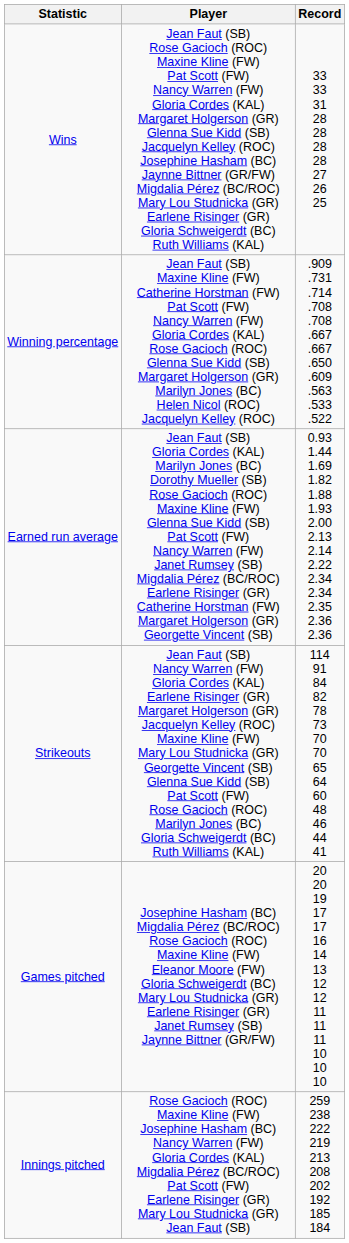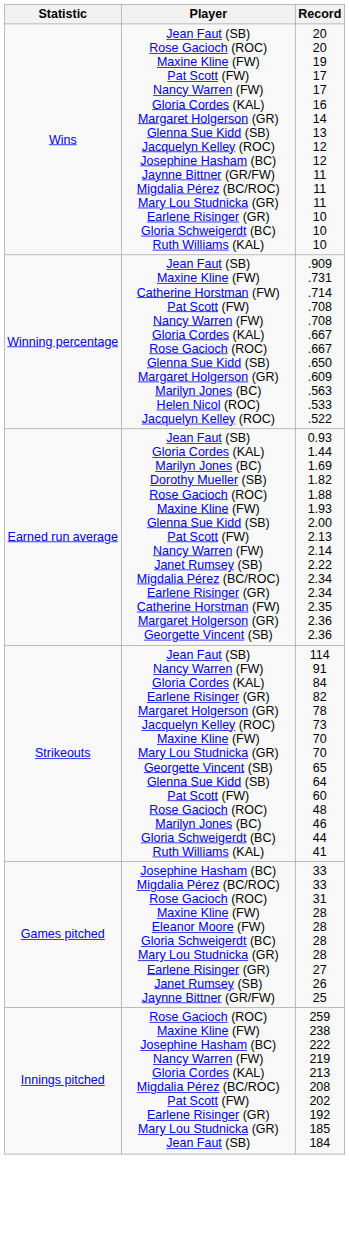Wins | Record: 33 33 31 28 28 28 28 27 26 25 -> 20 20 19 17 17 16 14 13 12 12 11 11 11 10 10 10
Games pitched | Record: 20 20 19 17 17 16 14 13 12 12 11 11 11 10 10 10 -> 33 33 31 28 28 28 28 27 26 25
